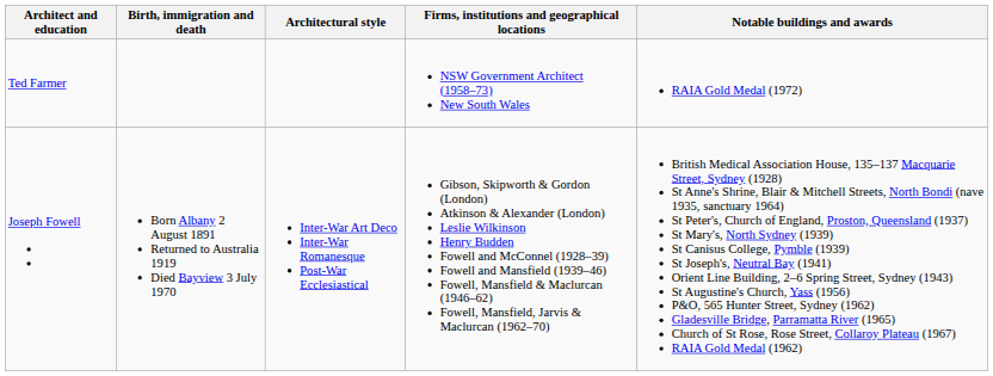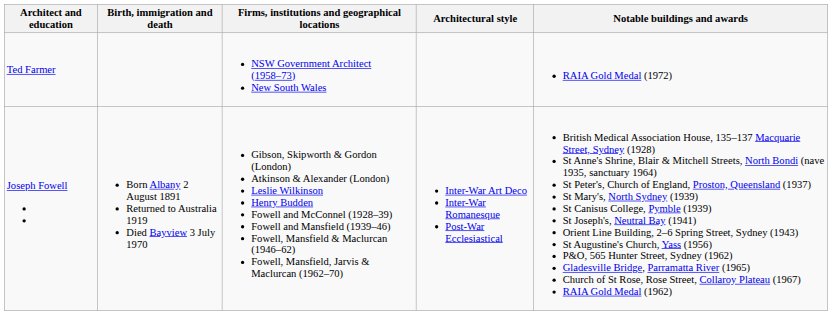columns swapped: Firms, institutions and geographical locations <-> Architectural style
